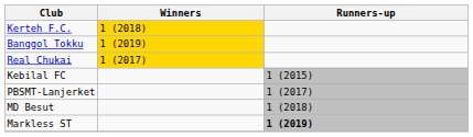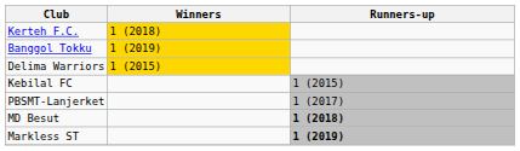+ row: Delima Warriors | 1 (2015)
- row: Real Chukai | 1 (2017)
MD Besut | Runners-up: normal -> bold
